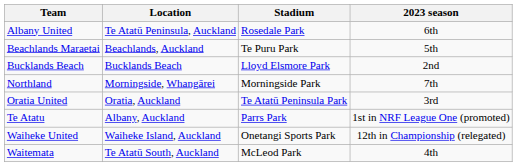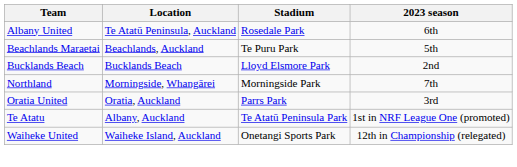Oratia United | Stadium: Te Atatū Peninsula Park -> Parrs Park
Te Atatu | Stadium: Parrs Park -> Te Atatū Peninsula Park
- row: Waitemata | Te Atatū South, Auckland | McLeod Park | 4th
